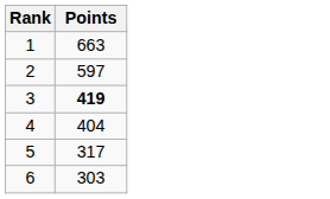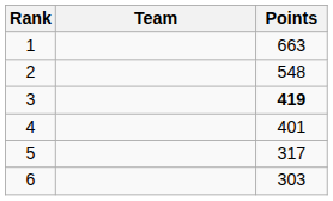+ column: Team
2 | Points: 597 -> 548
4 | Points: 404 -> 401
